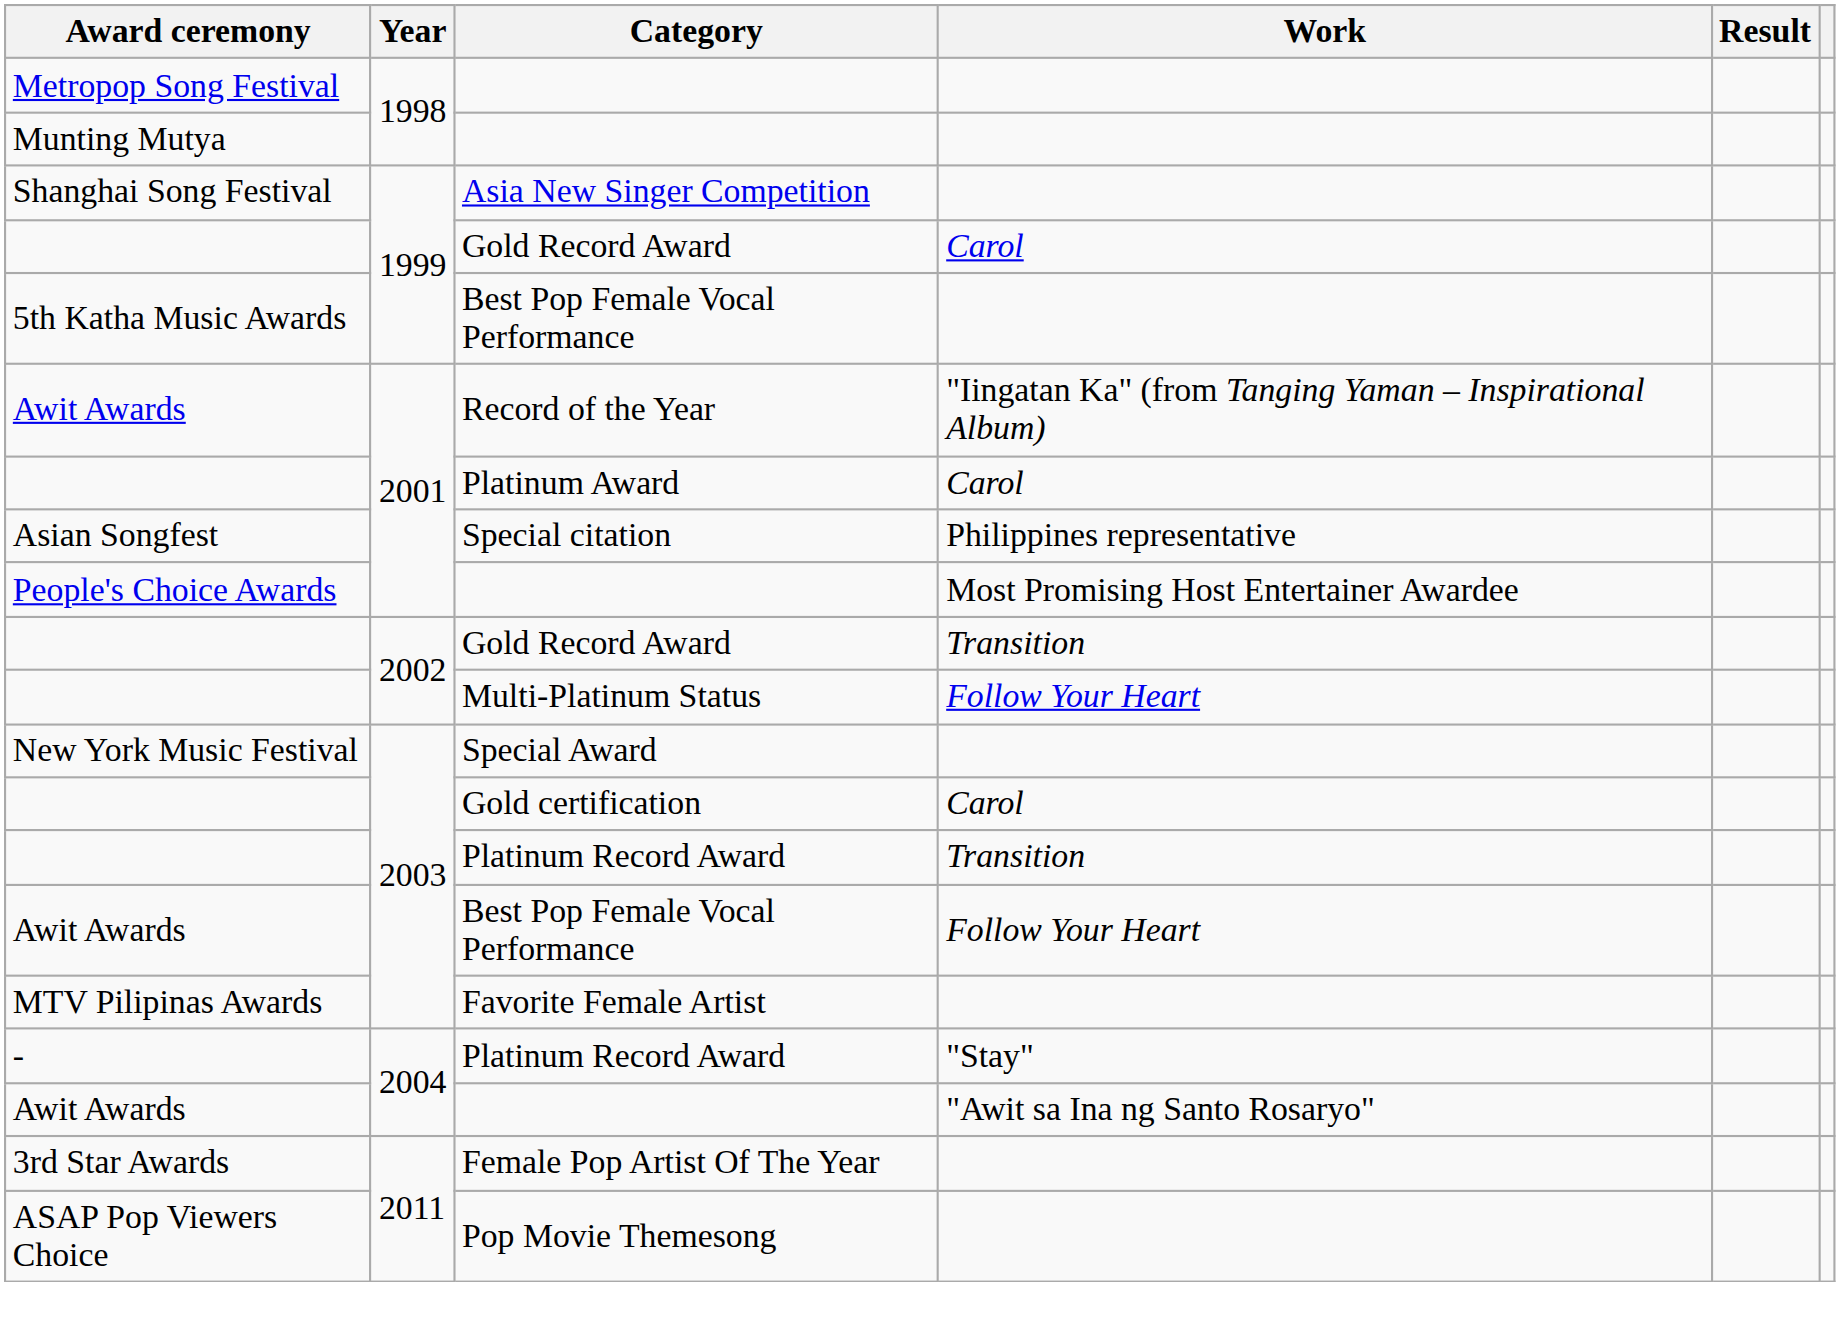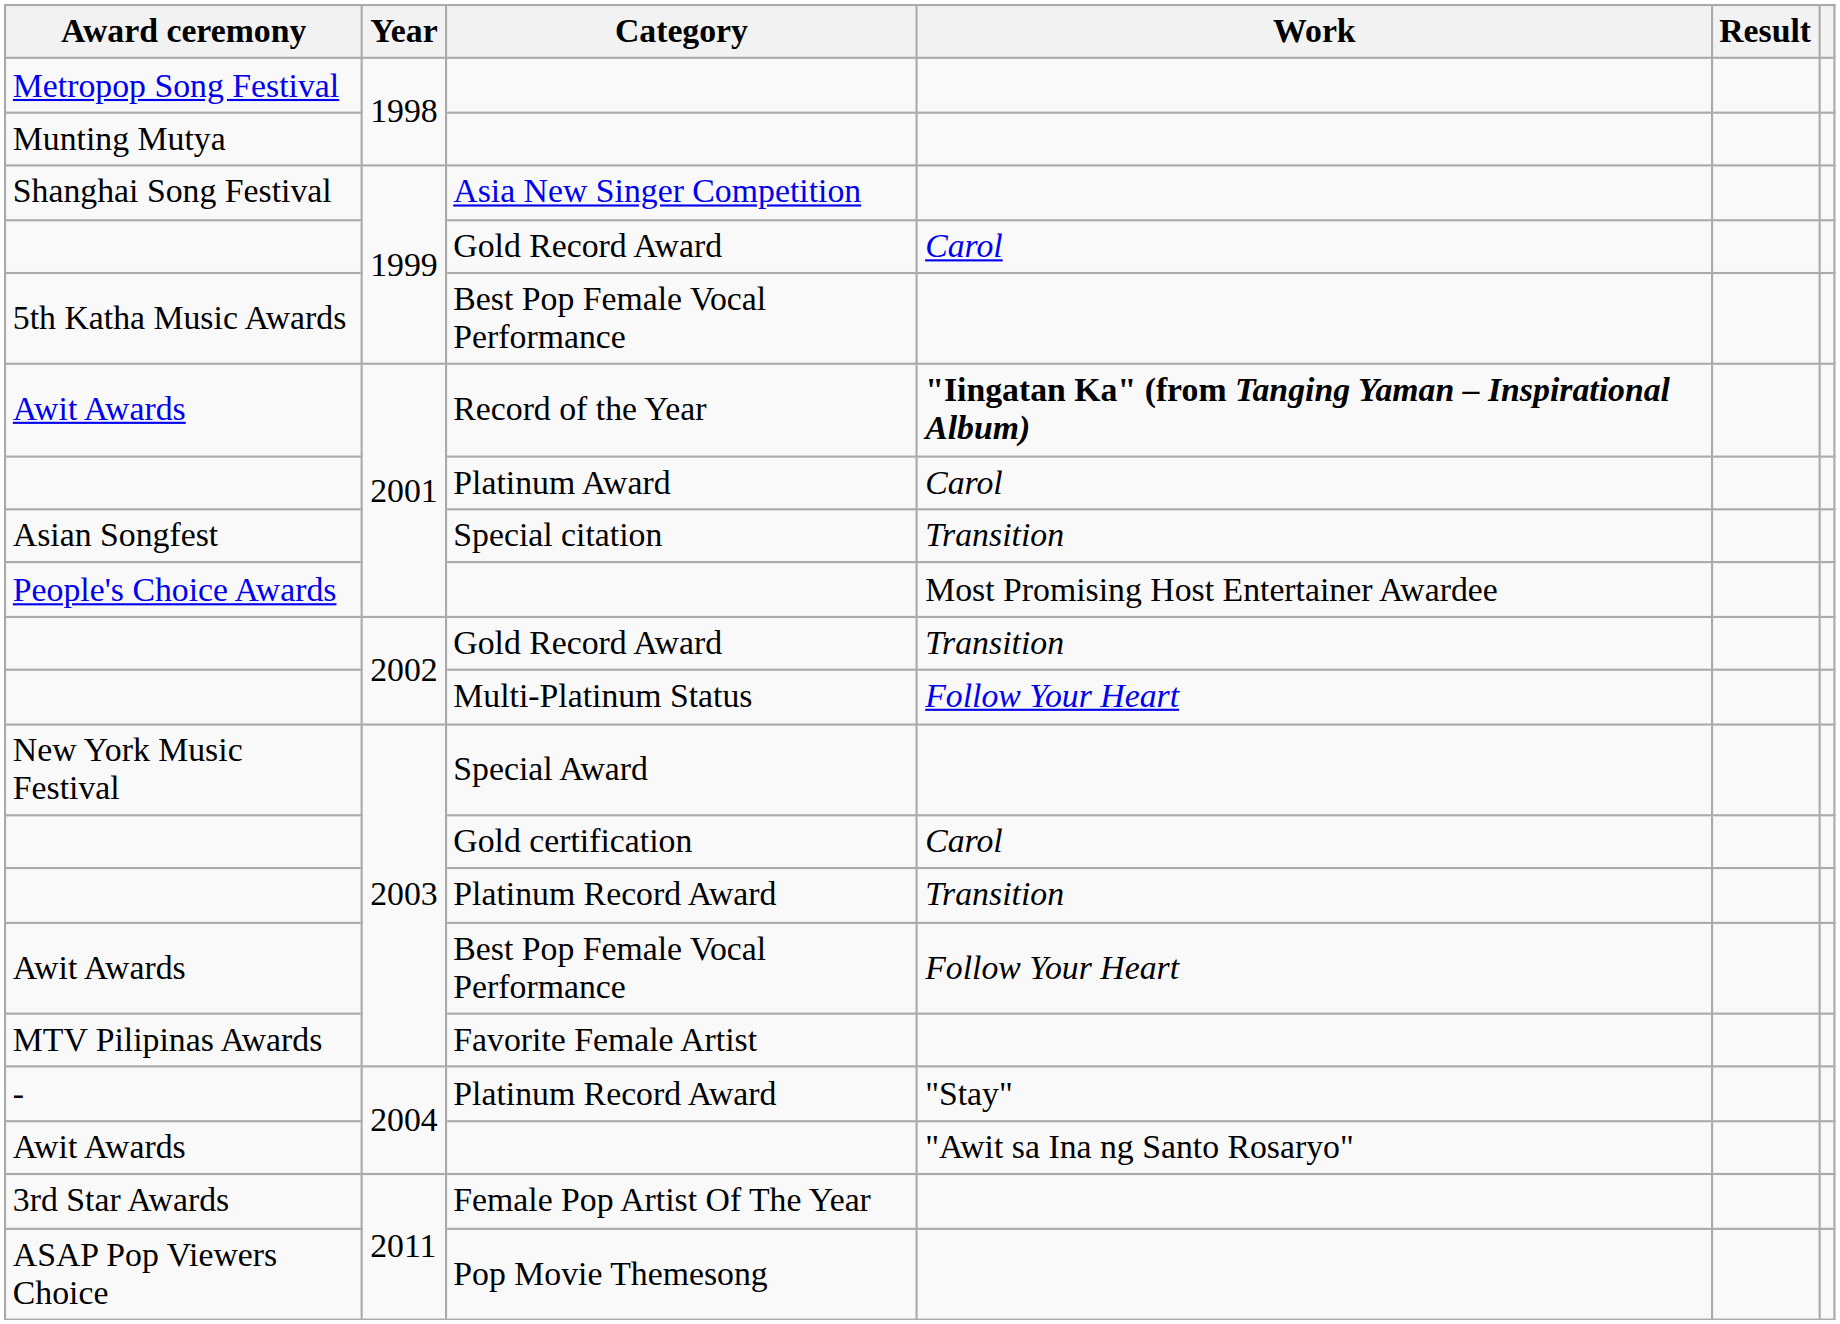Record of the Year | Work: normal -> bold
Special citation | Work: Philippines representative -> Transition
